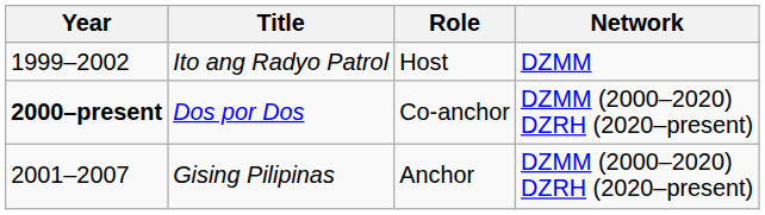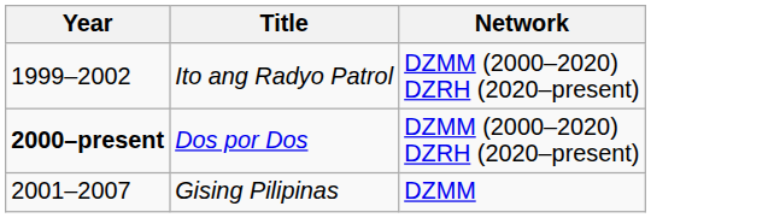- column: Role | Host | Co-anchor | Anchor
Ito ang Radyo Patrol | Network: DZMM -> DZMM (2000–2020) DZRH (2020–present)
Gising Pilipinas | Network: DZMM (2000–2020) DZRH (2020–present) -> DZMM
